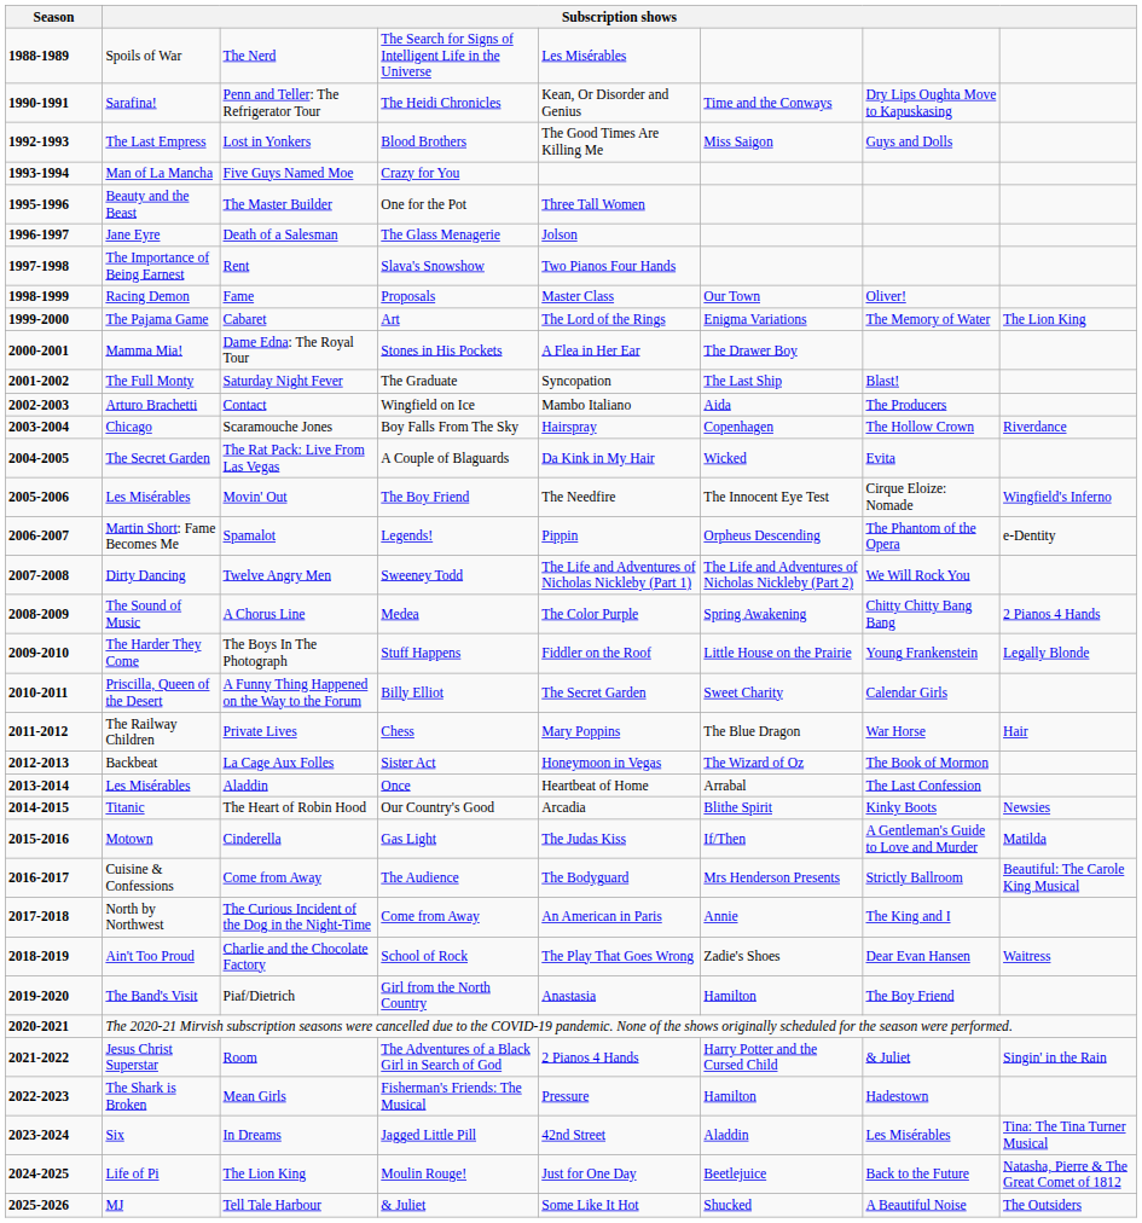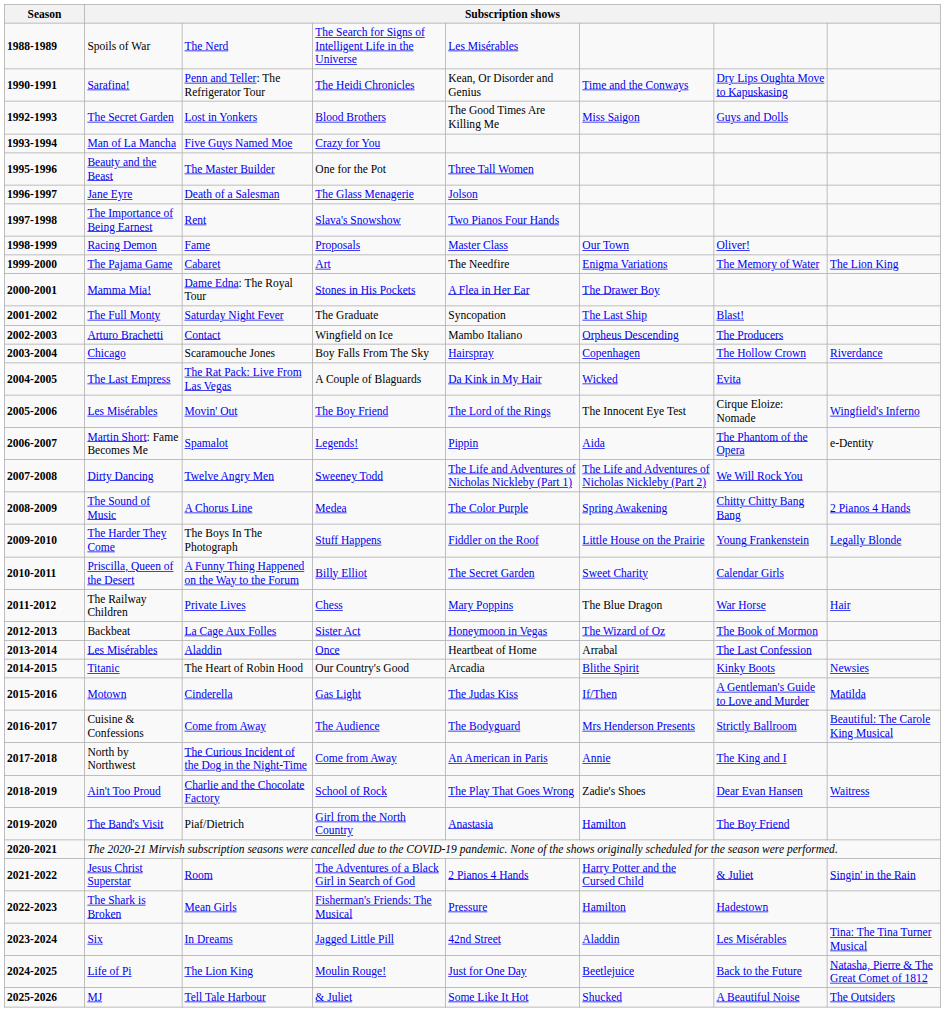Lost in Yonkers | column 2: The Last Empress -> The Secret Garden
Cabaret | column 5: The Lord of the Rings -> The Needfire
Contact | column 6: Aida -> Orpheus Descending
The Rat Pack: Live From Las Vegas | column 2: The Secret Garden -> The Last Empress
Movin' Out | column 5: The Needfire -> The Lord of the Rings
Spamalot | column 6: Orpheus Descending -> Aida
